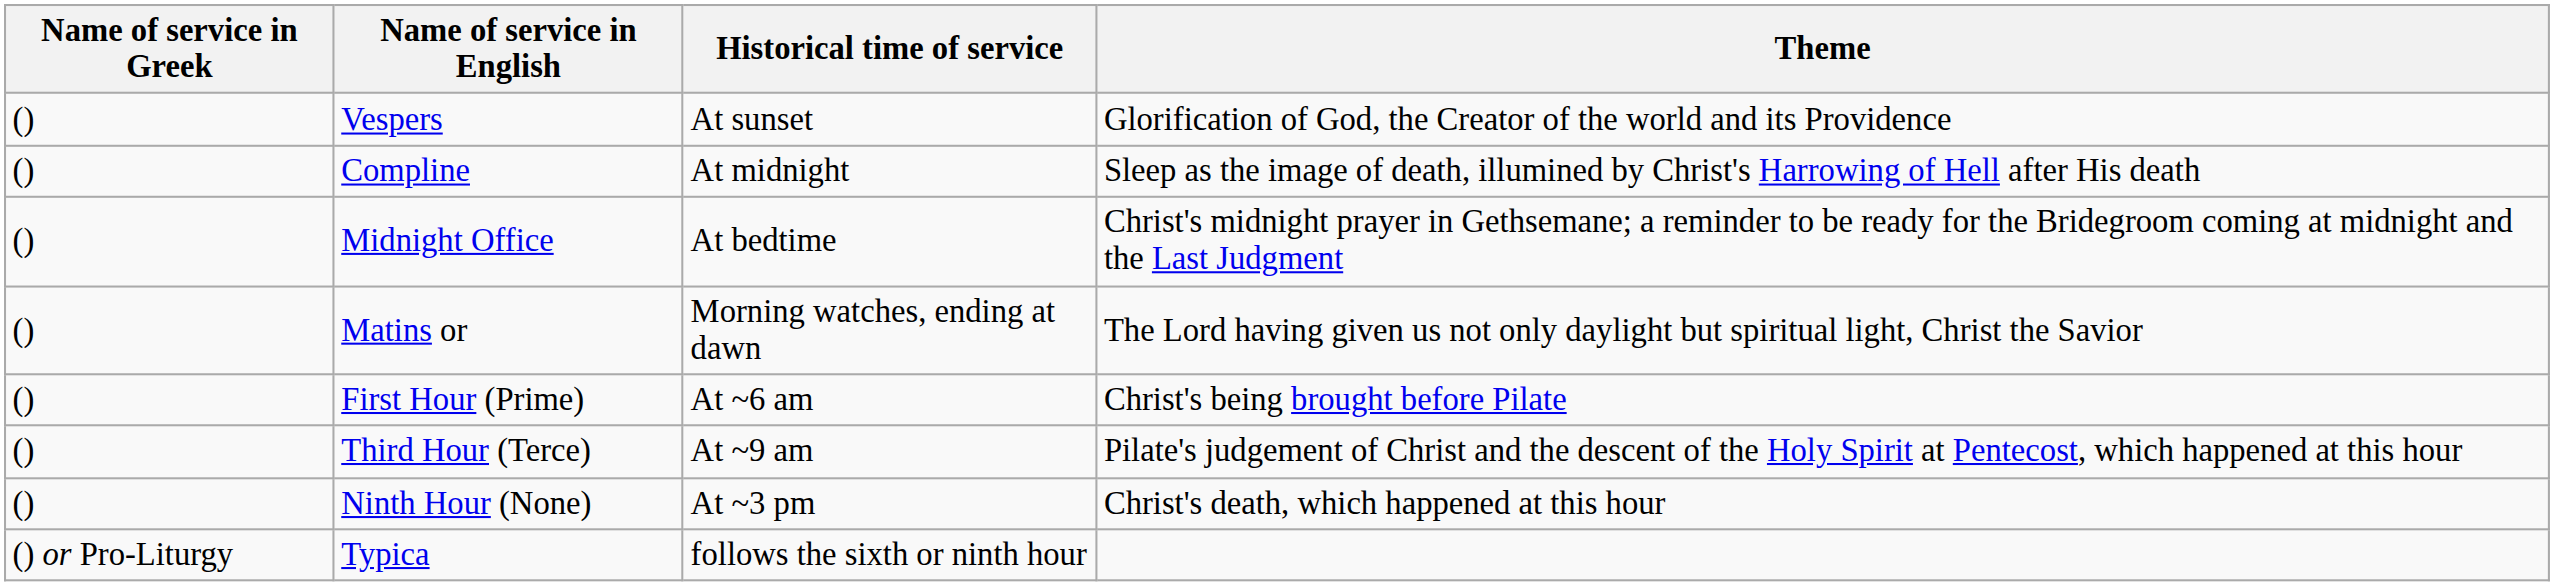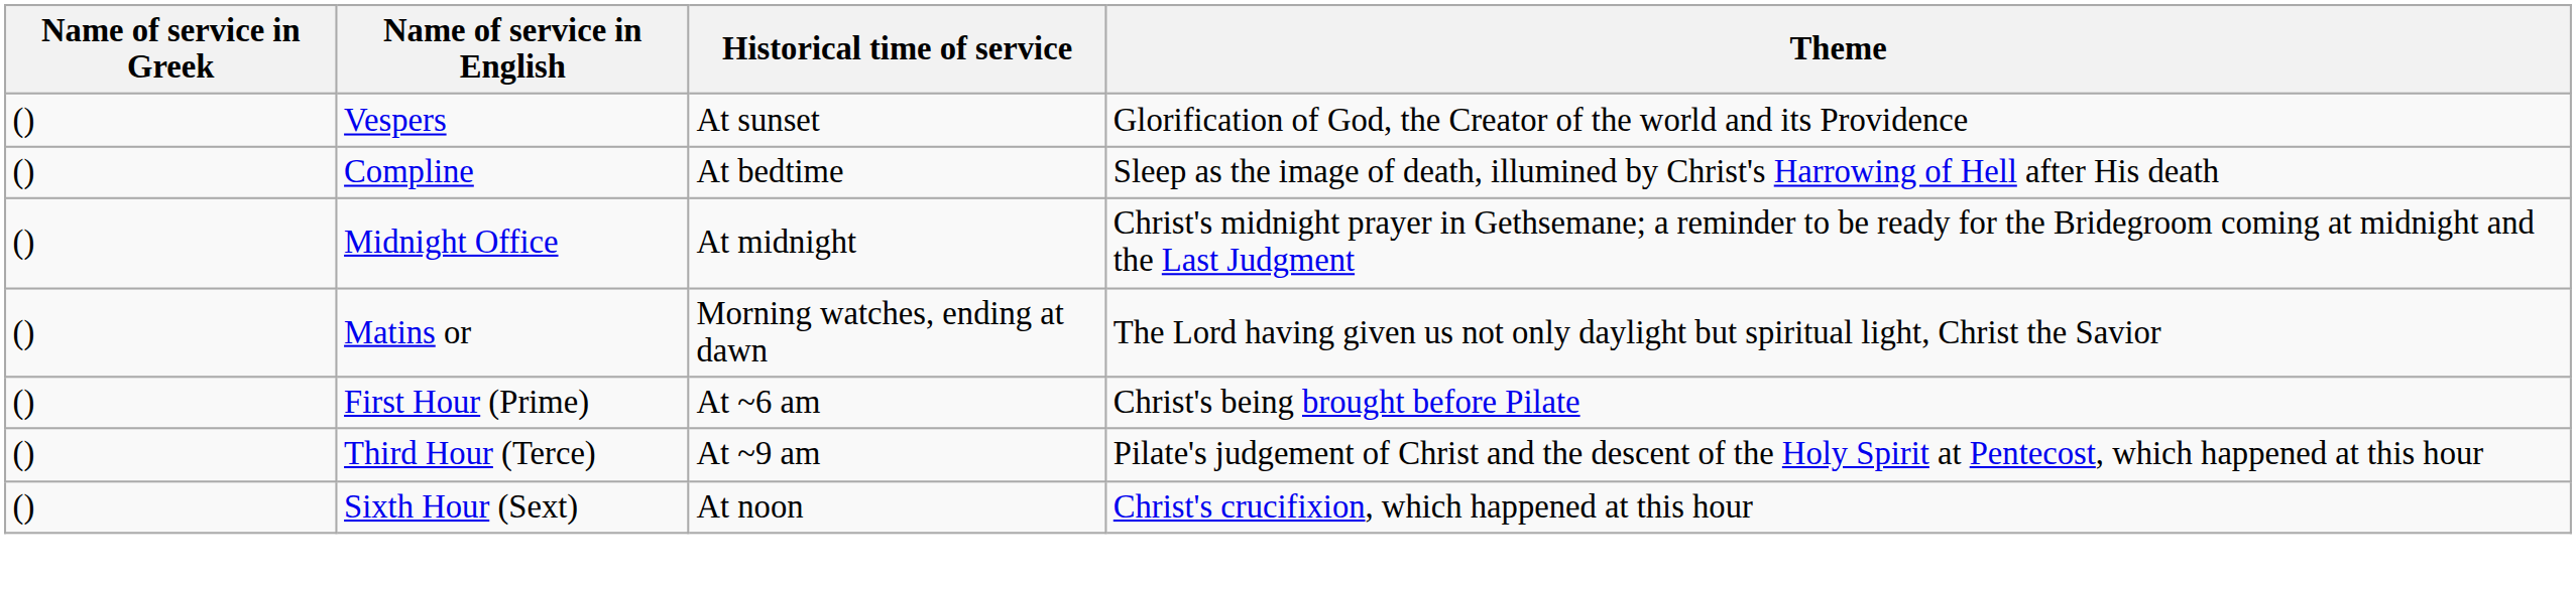Compline | Historical time of service: At midnight -> At bedtime
Midnight Office | Historical time of service: At bedtime -> At midnight
+ row: () | Sixth Hour (Sext) | At noon | Christ's crucifixion, which happened at this hour
- row: () | Ninth Hour (None) | At ~3 pm | Christ's death, which happened at this hour
- row: () or Pro-Liturgy | Typica | follows the sixth or ninth hour
